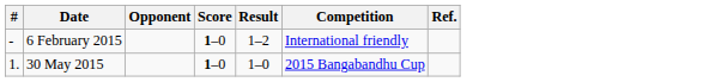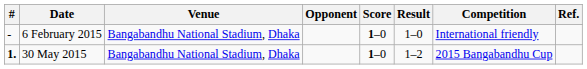+ column: Venue | Bangabandhu National Stadium, Dhaka | Bangabandhu National Stadium, Dhaka
6 February 2015 | Result: 1–2 -> 1–0
30 May 2015 | #: normal -> bold
30 May 2015 | Result: 1–0 -> 1–2
